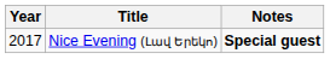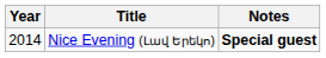Nice Evening (Լավ Երեկո) | Year: 2017 -> 2014
